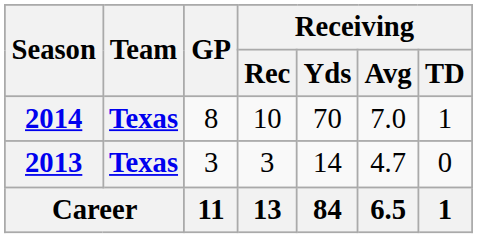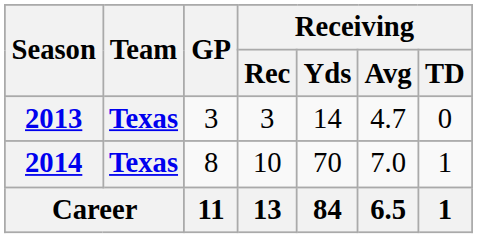rows swapped: 2013 <-> 2014
